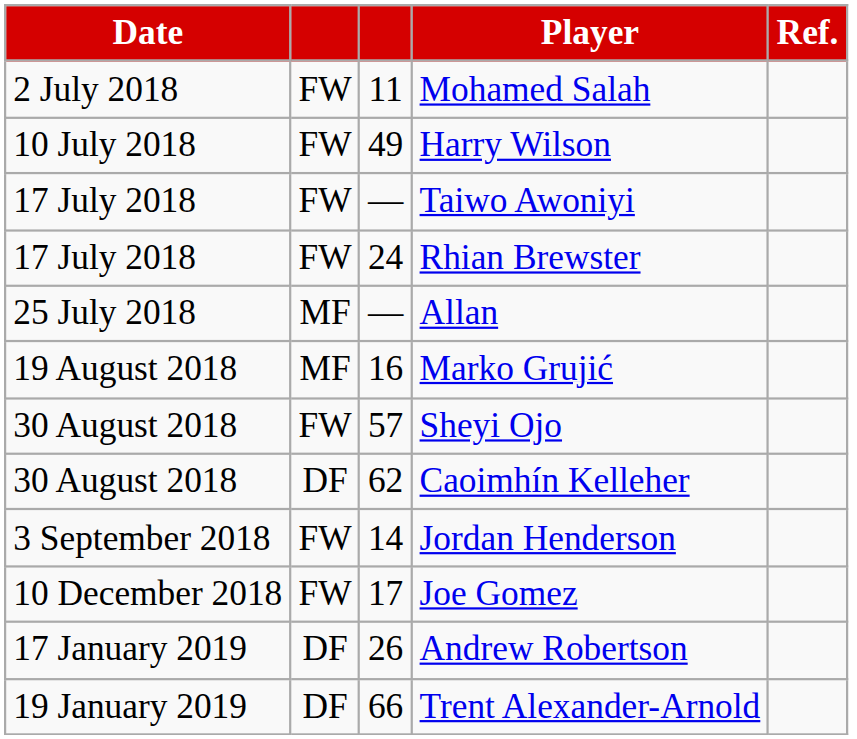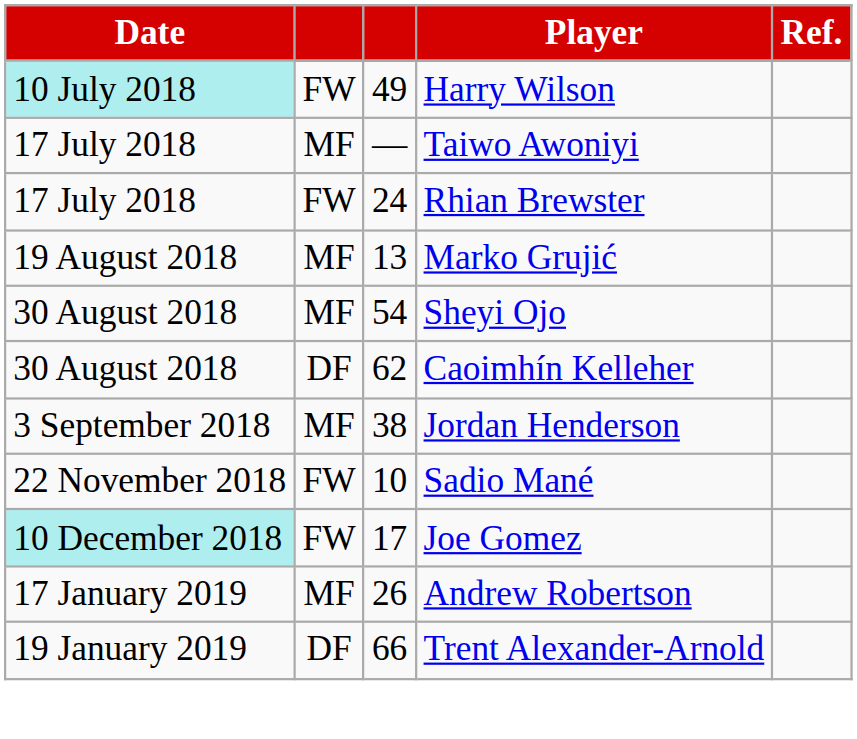- row: 2 July 2018 | FW | 11 | Mohamed Salah
Harry Wilson | Date: no background -> paleturquoise background
Taiwo Awoniyi | column 2: FW -> MF
- row: 25 July 2018 | MF | — | Allan
Marko Grujić | column 3: 16 -> 13
Sheyi Ojo | column 2: FW -> MF
Sheyi Ojo | column 3: 57 -> 54
Jordan Henderson | column 2: FW -> MF
Jordan Henderson | column 3: 14 -> 38
+ row: 22 November 2018 | FW | 10 | Sadio Mané
Joe Gomez | Date: no background -> paleturquoise background
Andrew Robertson | column 2: DF -> MF
